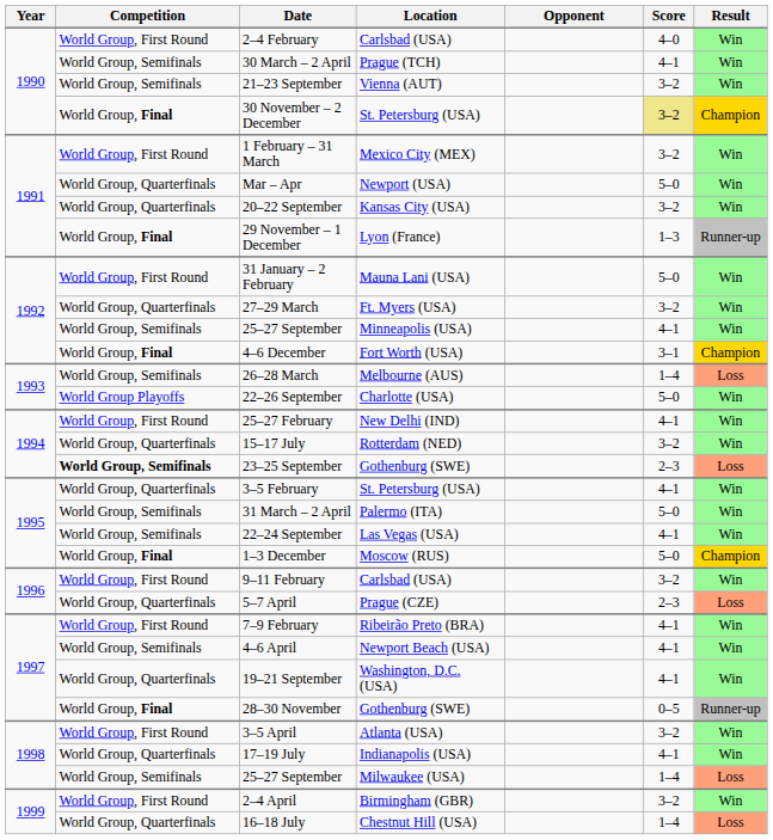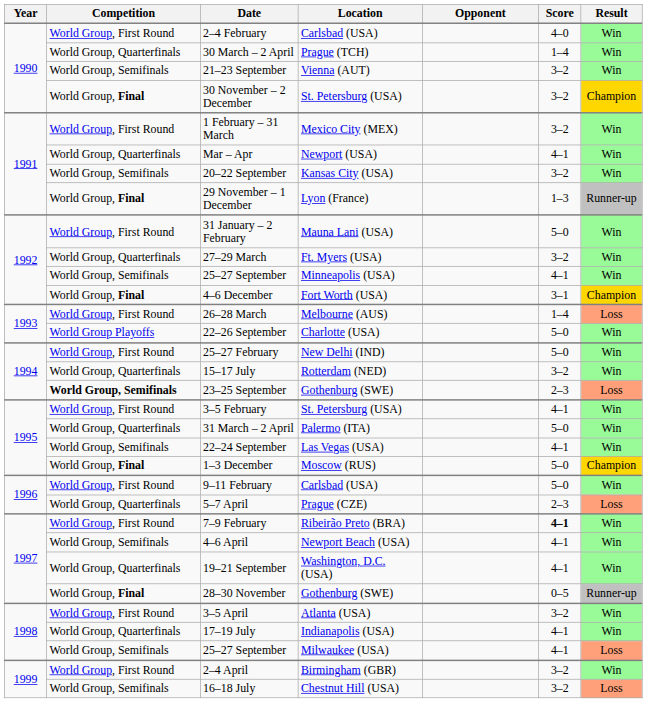30 March – 2 April | Competition: World Group, Semifinals -> World Group, Quarterfinals
30 March – 2 April | Score: 4–1 -> 1–4
30 November – 2 December | Score: khaki background -> no background
Mar – Apr | Score: 5–0 -> 4–1
20–22 September | Competition: World Group, Quarterfinals -> World Group, Semifinals
26–28 March | Competition: World Group, Semifinals -> World Group, First Round
25–27 February | Score: 4–1 -> 5–0
3–5 February | Competition: World Group, Quarterfinals -> World Group, First Round
31 March – 2 April | Competition: World Group, Semifinals -> World Group, Quarterfinals
9–11 February | Score: 3–2 -> 5–0
7–9 February | Score: normal -> bold
25–27 September / Milwaukee (USA) | Score: 1–4 -> 4–1
16–18 July | Competition: World Group, Quarterfinals -> World Group, Semifinals
16–18 July | Score: 1–4 -> 3–2
